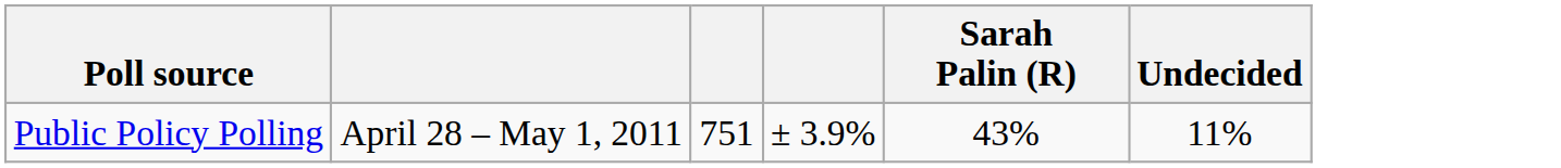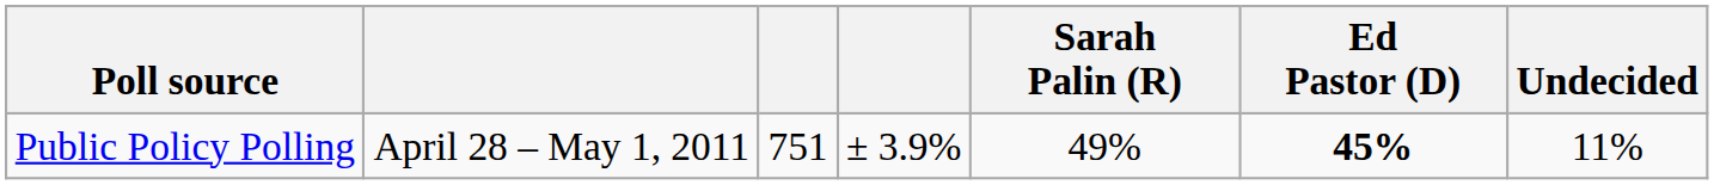+ column: Ed Pastor (D) | 45%
Public Policy Polling | Sarah Palin (R): 43% -> 49%
